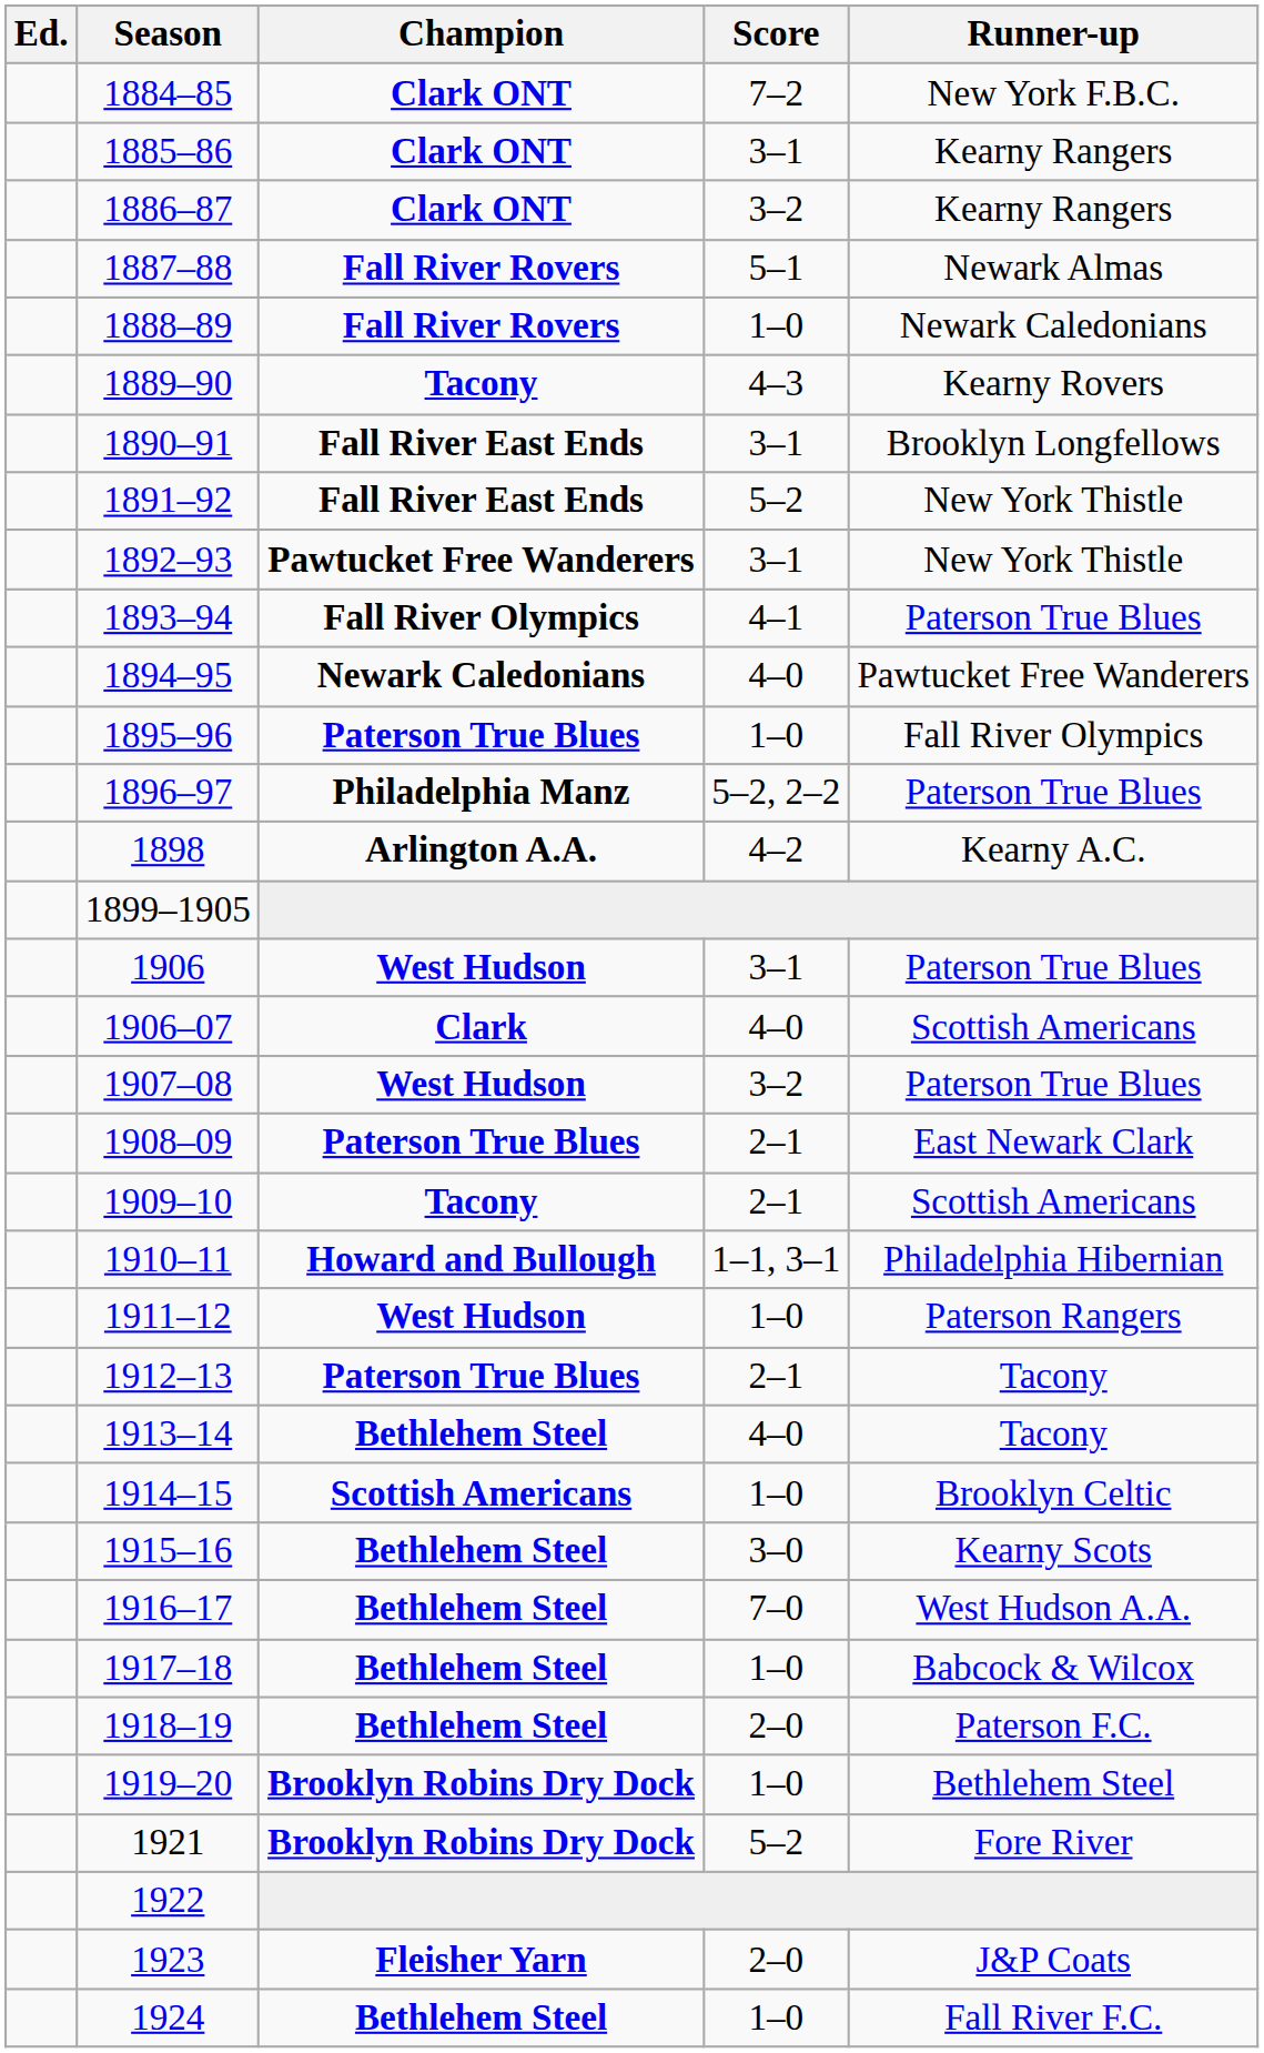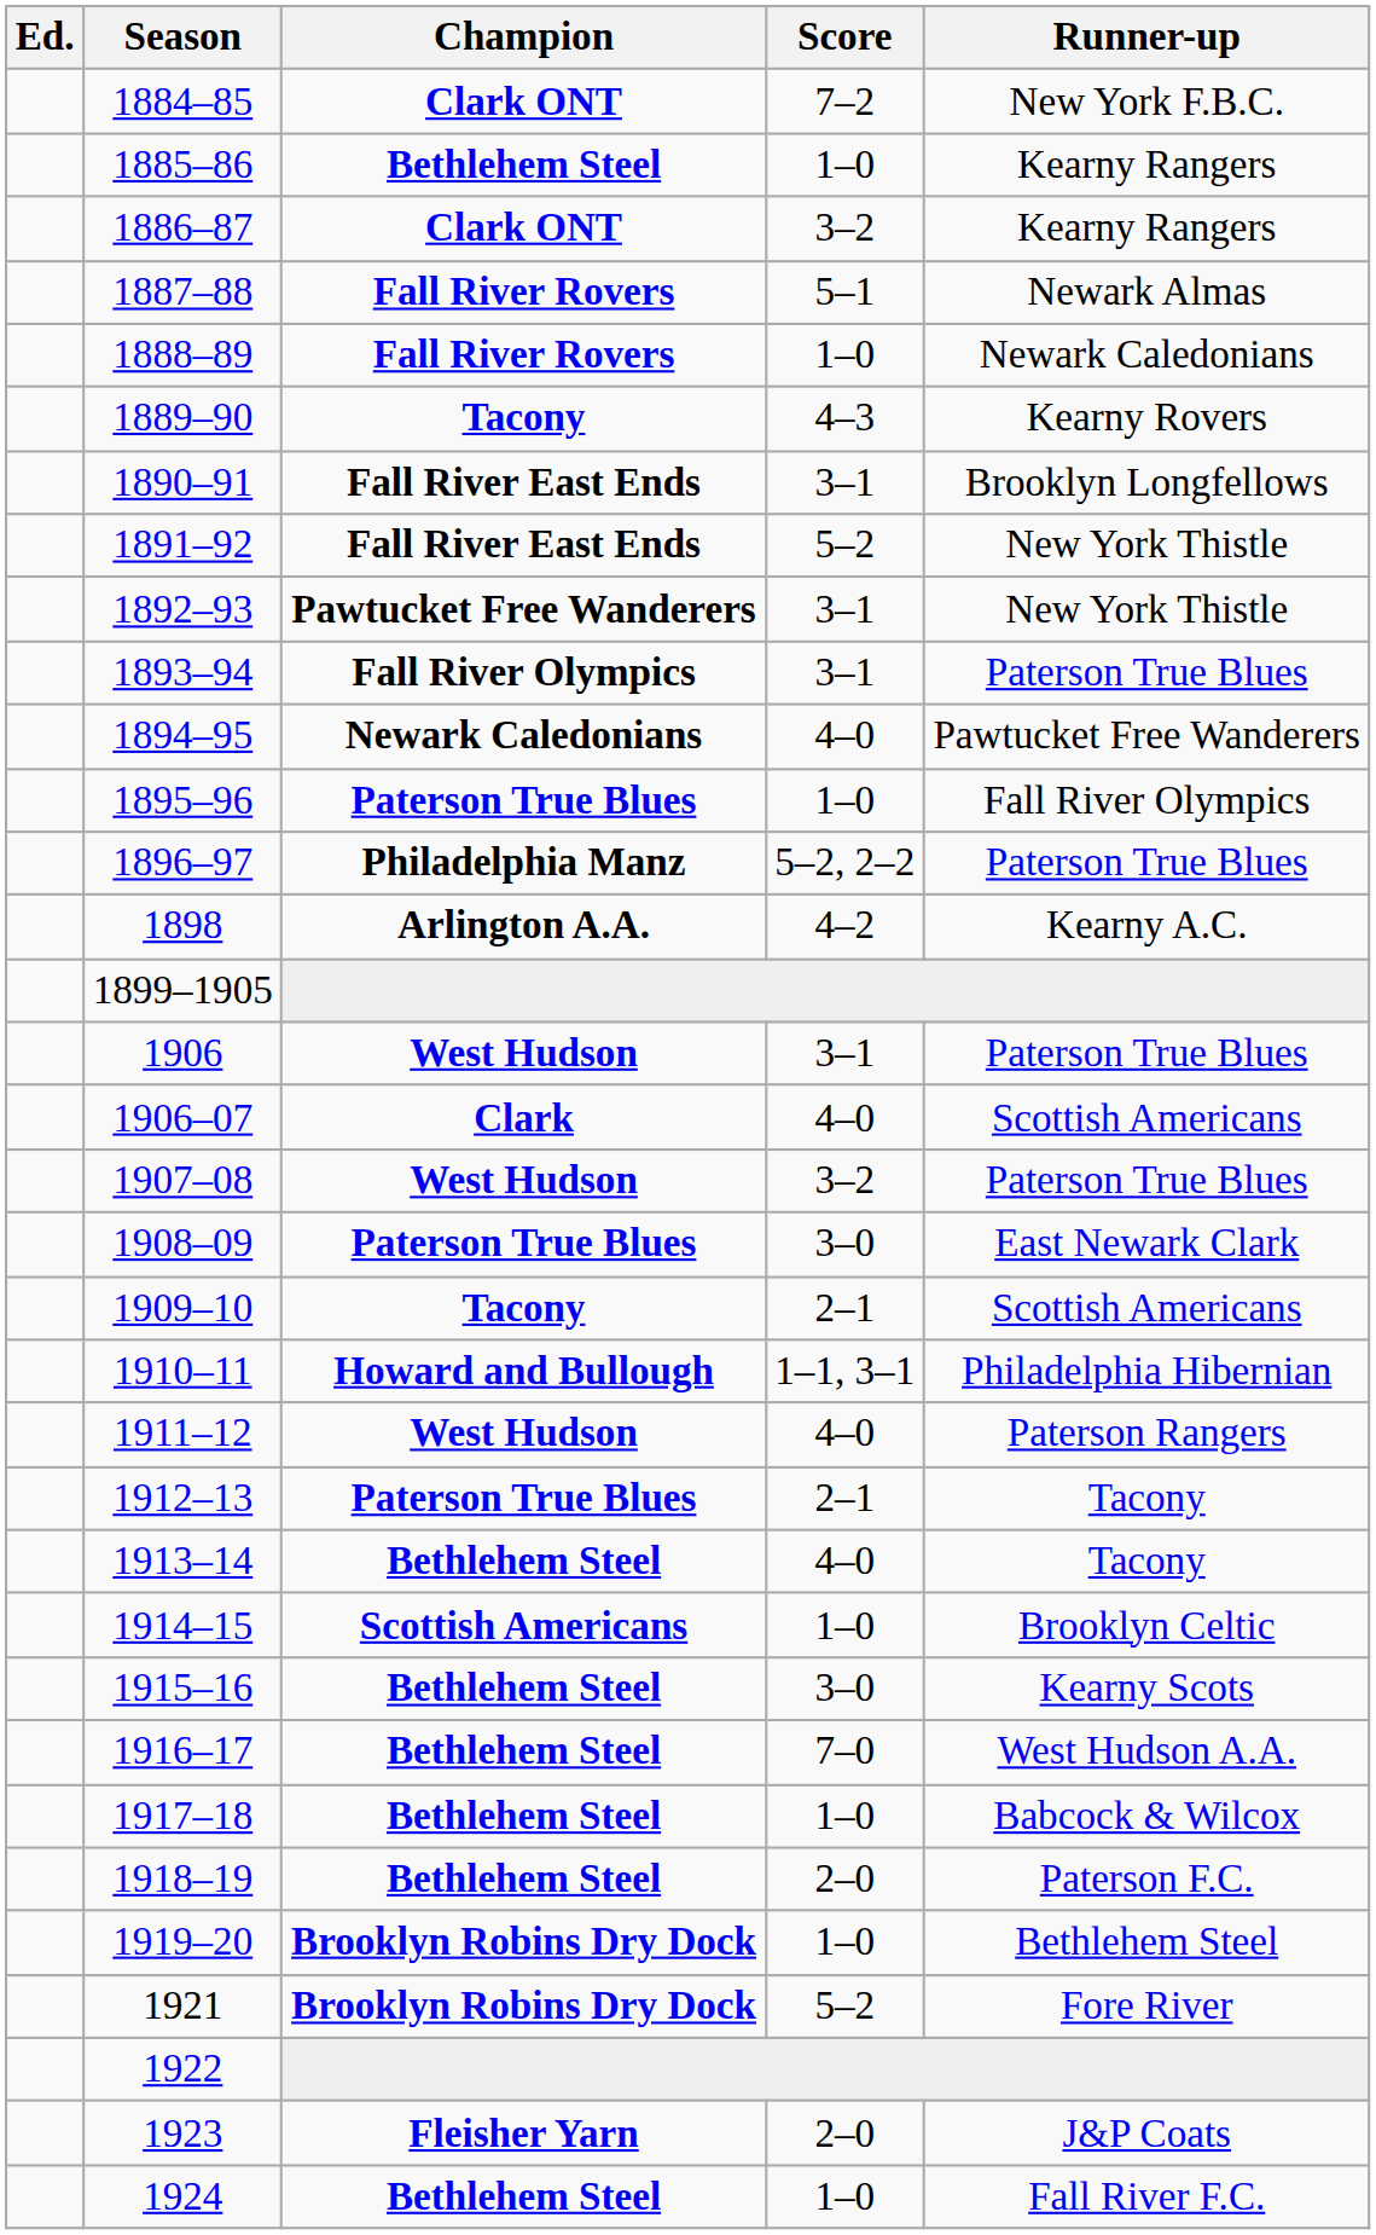1885–86 | Champion: Clark ONT -> Bethlehem Steel
1885–86 | Score: 3–1 -> 1–0
1893–94 | Score: 4–1 -> 3–1
1908–09 | Score: 2–1 -> 3–0
1911–12 | Score: 1–0 -> 4–0
